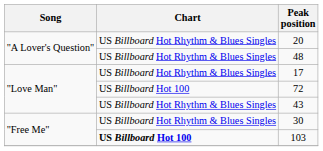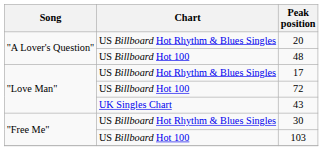48 | Chart: US Billboard Hot Rhythm & Blues Singles -> US Billboard Hot 100
43 | Chart: US Billboard Hot Rhythm & Blues Singles -> UK Singles Chart
103 | Chart: bold -> normal
